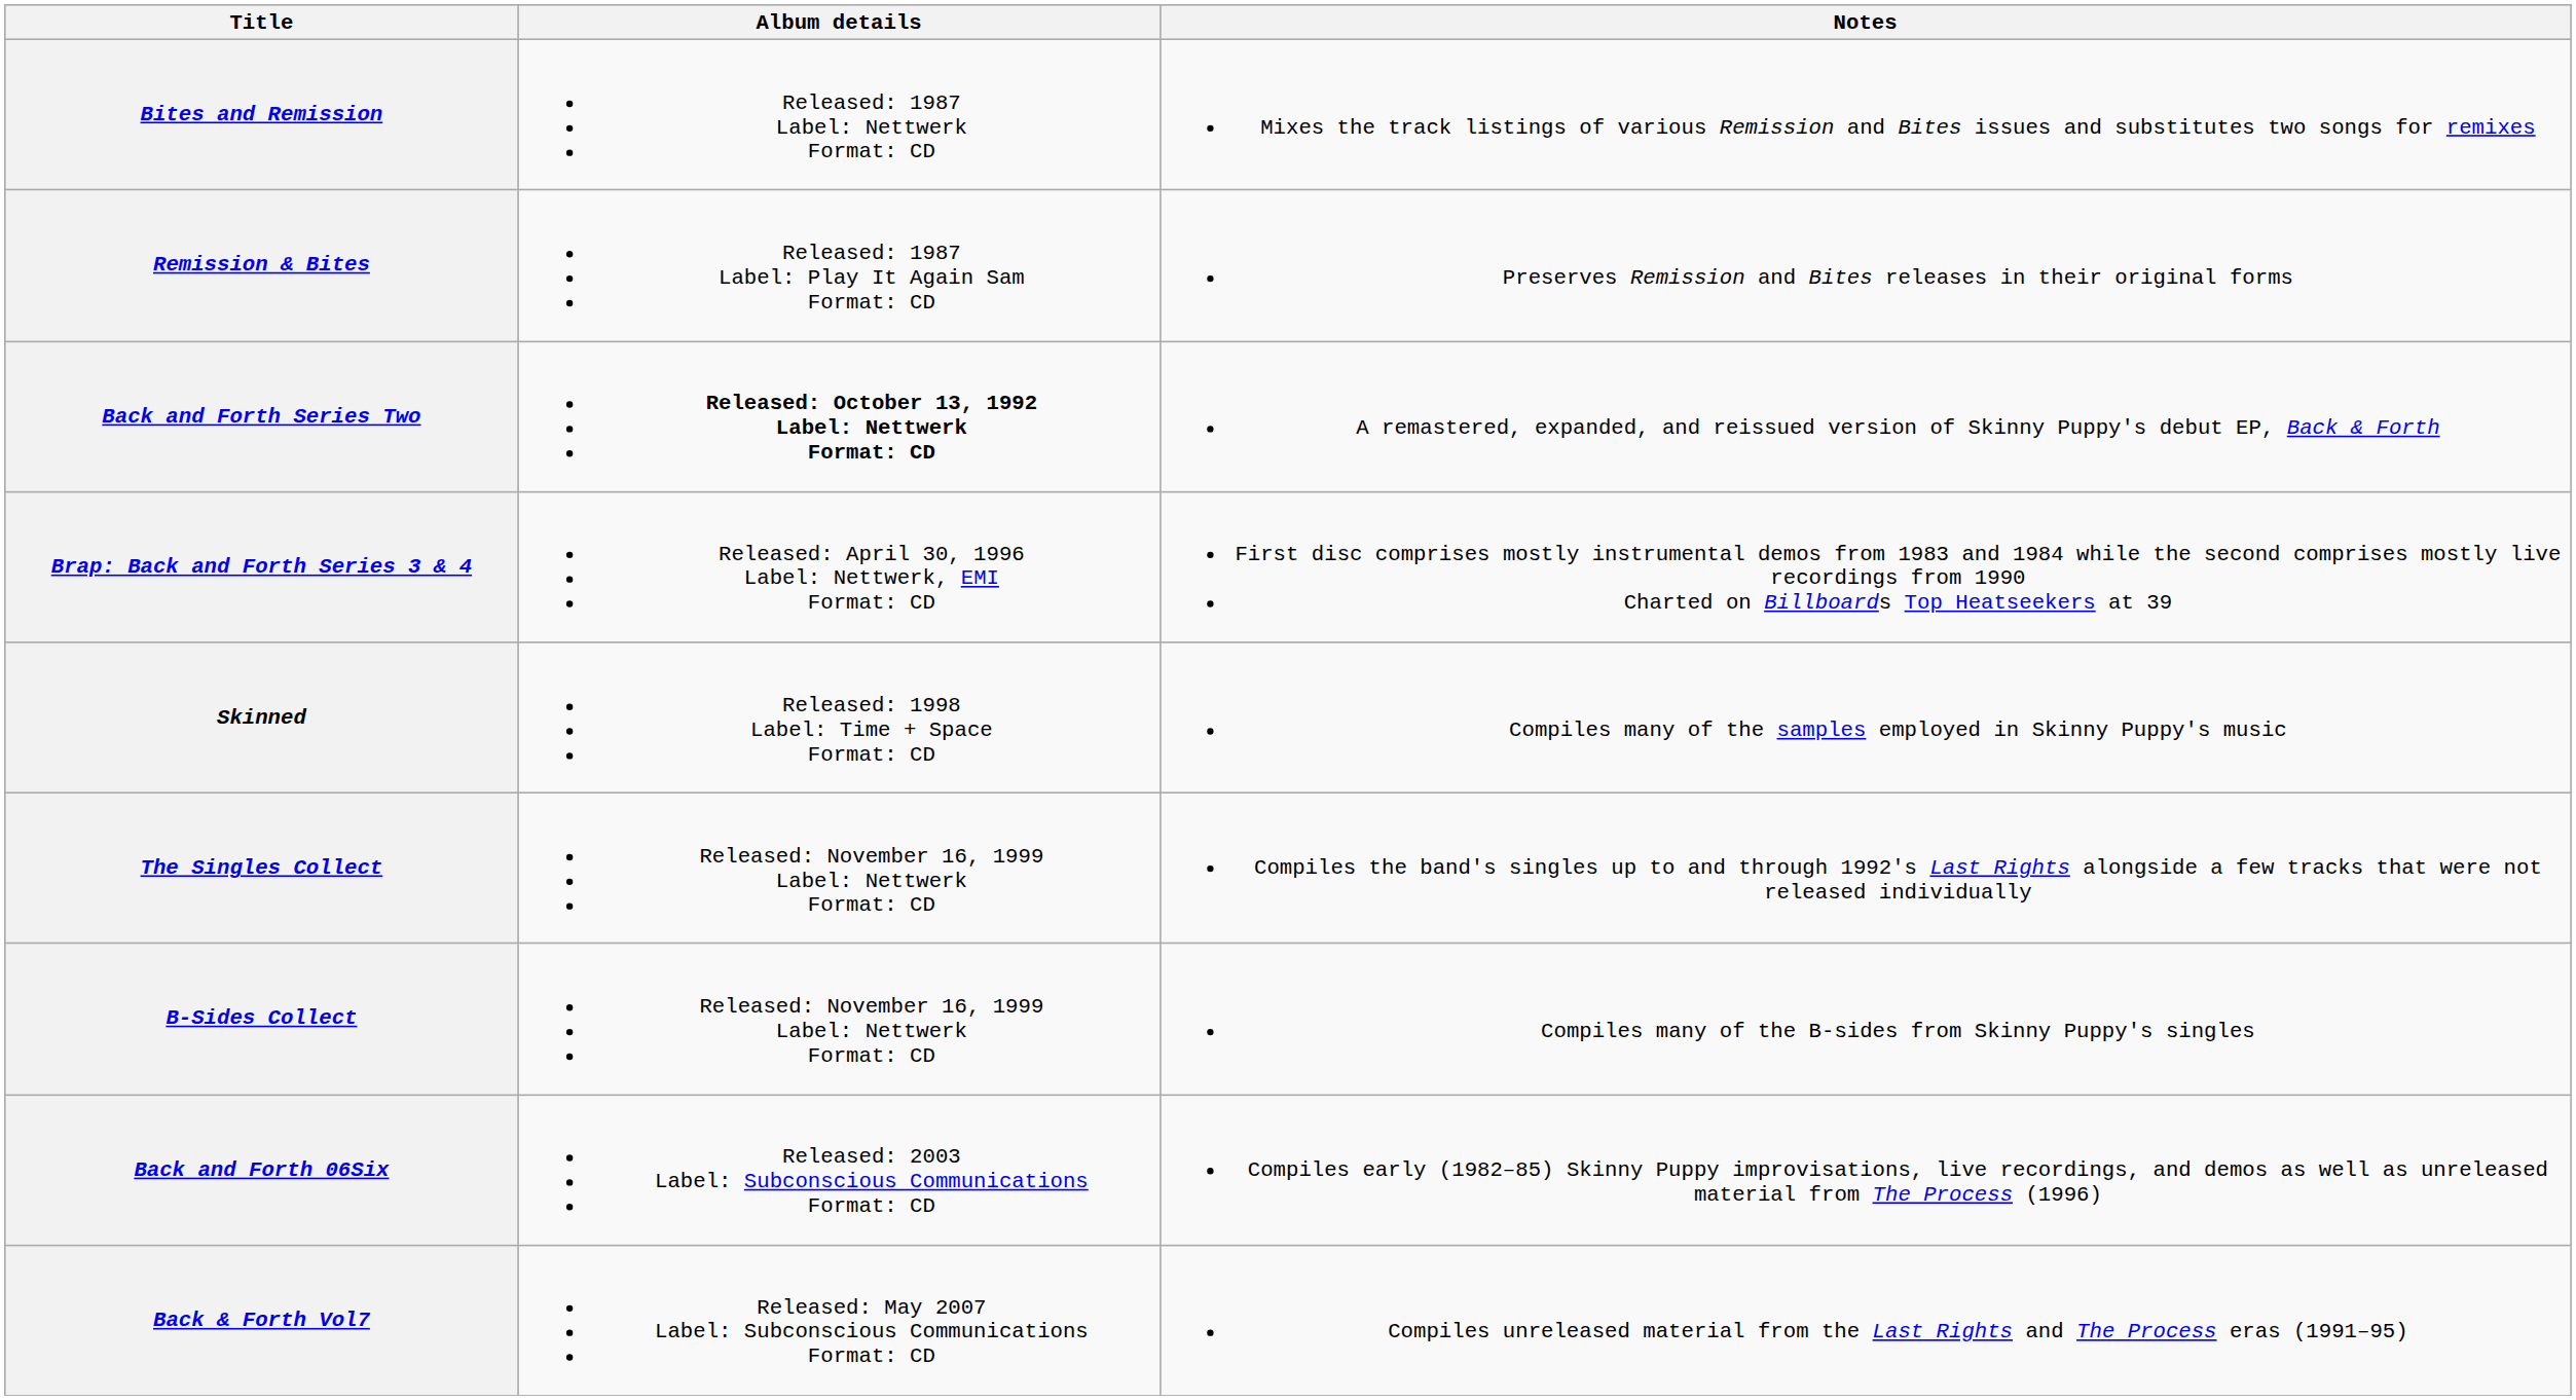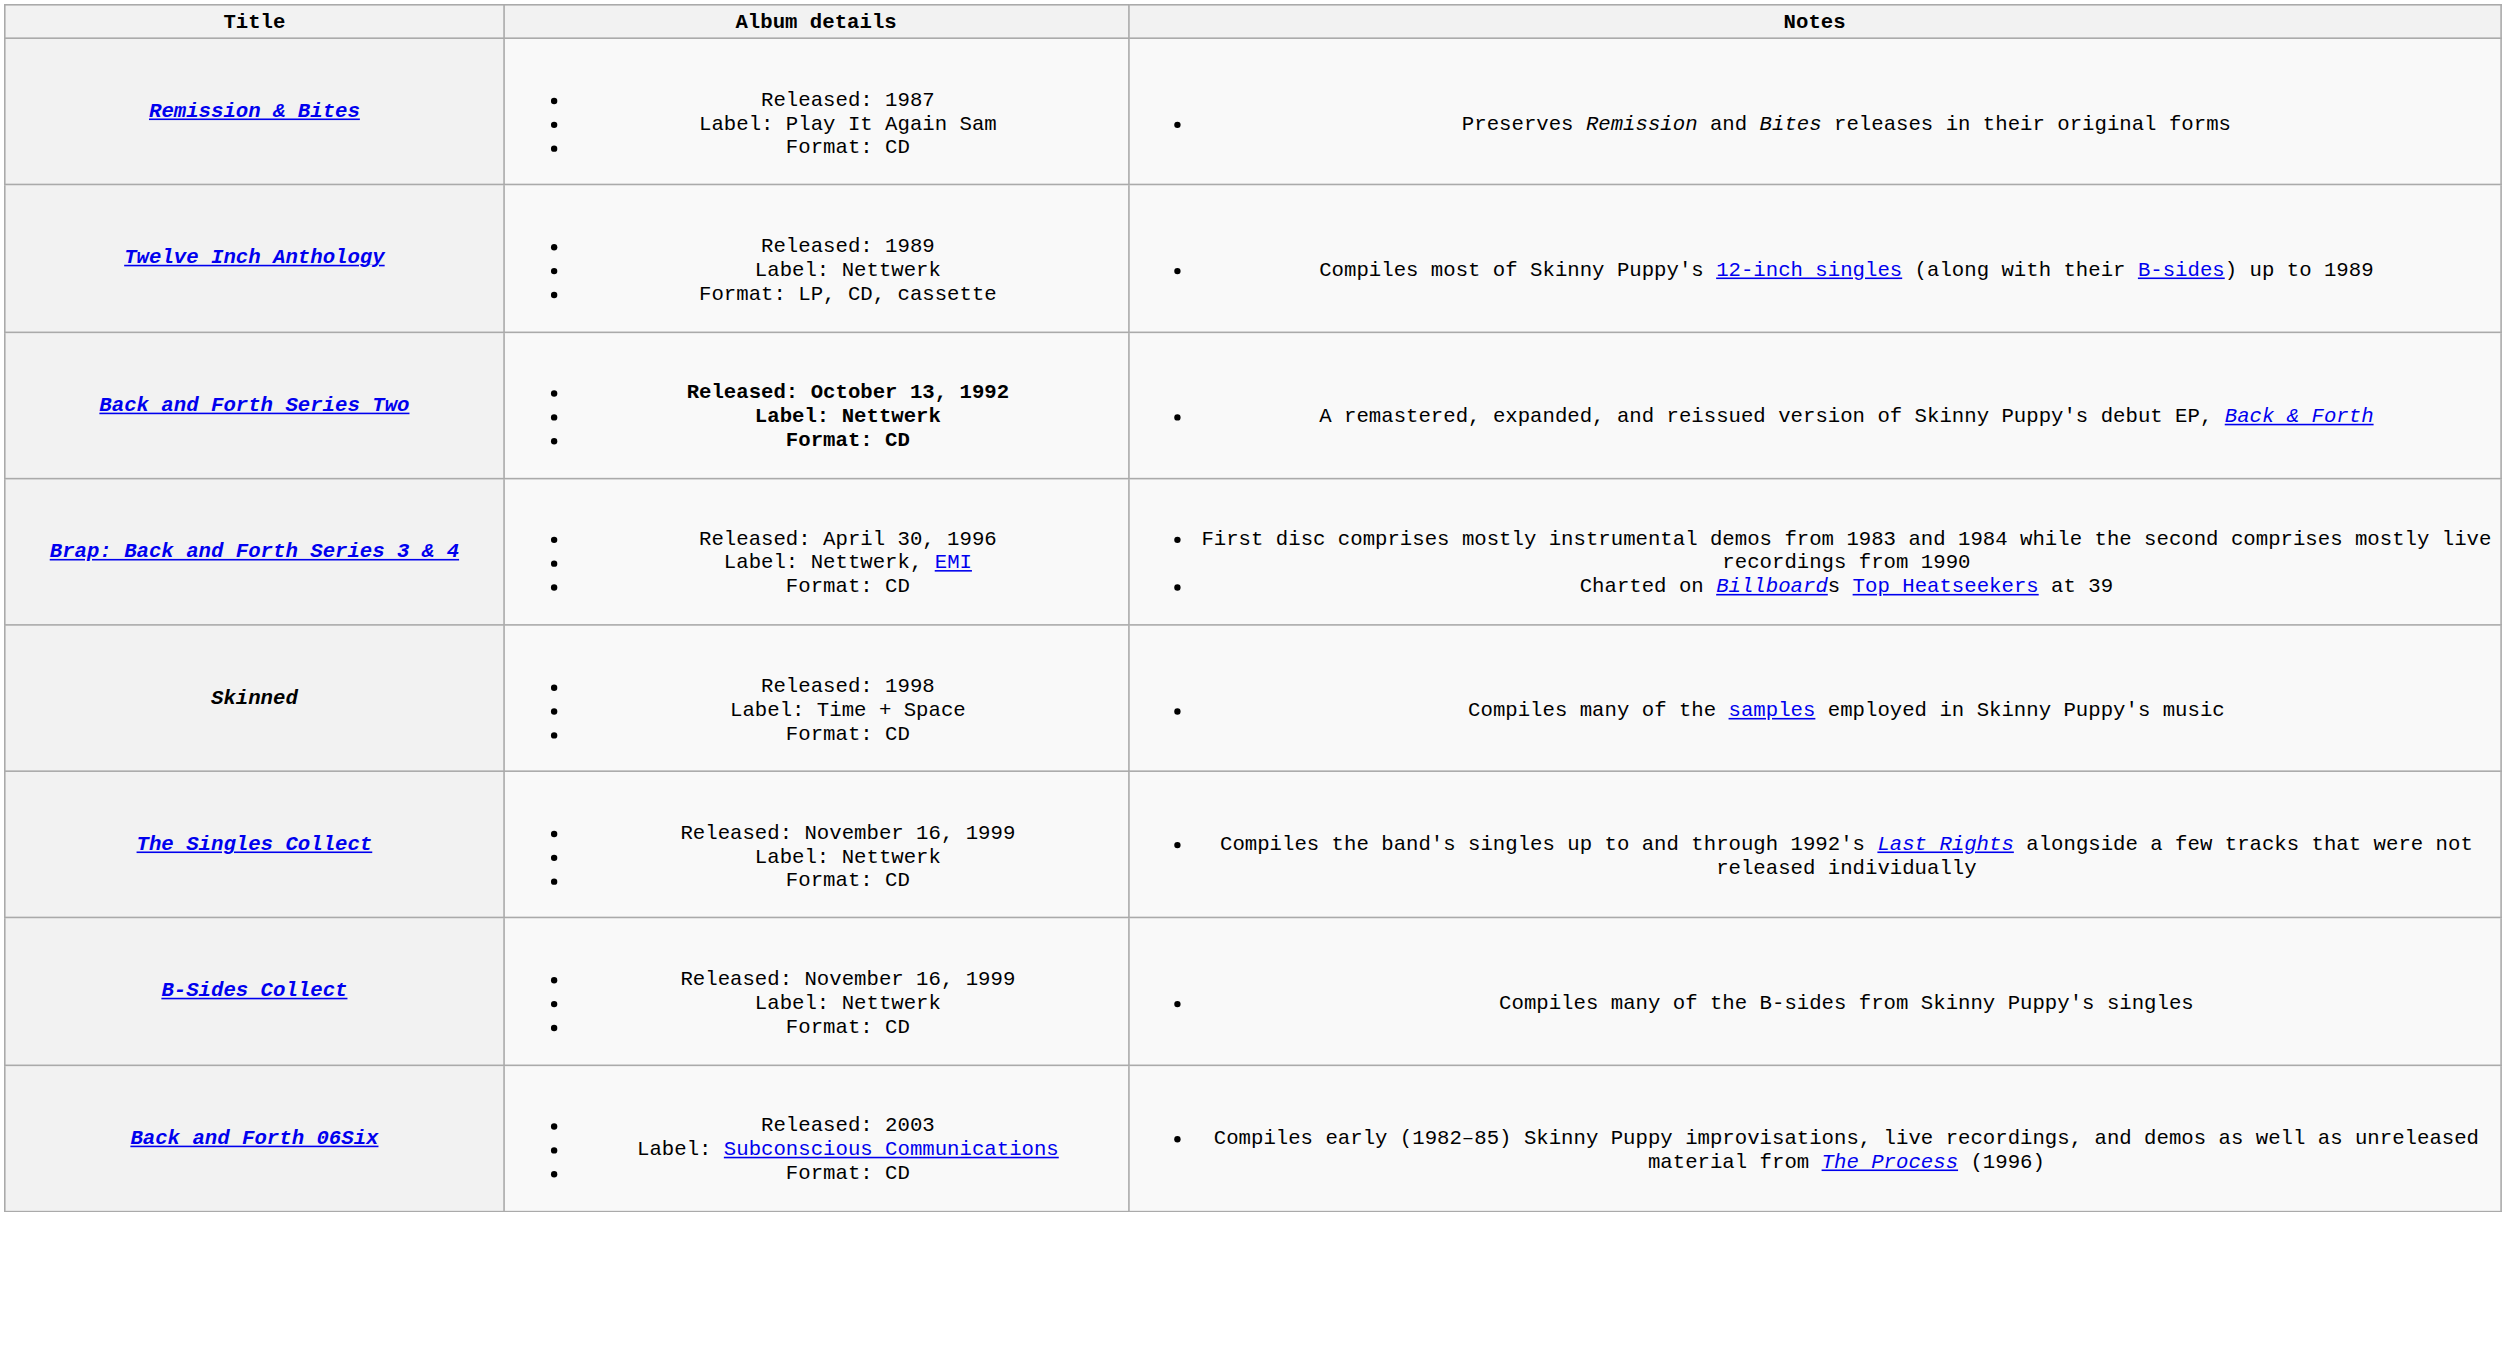- row: Bites and Remission | Released: 1987 Label: Nettwerk Format: CD | Mixes the track listings of various Remission and Bites issues and substitutes two songs for remixes
+ row: Twelve Inch Anthology | Released: 1989 Label: Nettwerk Format: LP, CD, cassette | Compiles most of Skinny Puppy's 12-inch singles (along with their B-sides) up to 1989
- row: Back & Forth Vol7 | Released: May 2007 Label: Subconscious Communications Format: CD | Compiles unreleased material from the Last Rights and The Process eras (1991–95)
